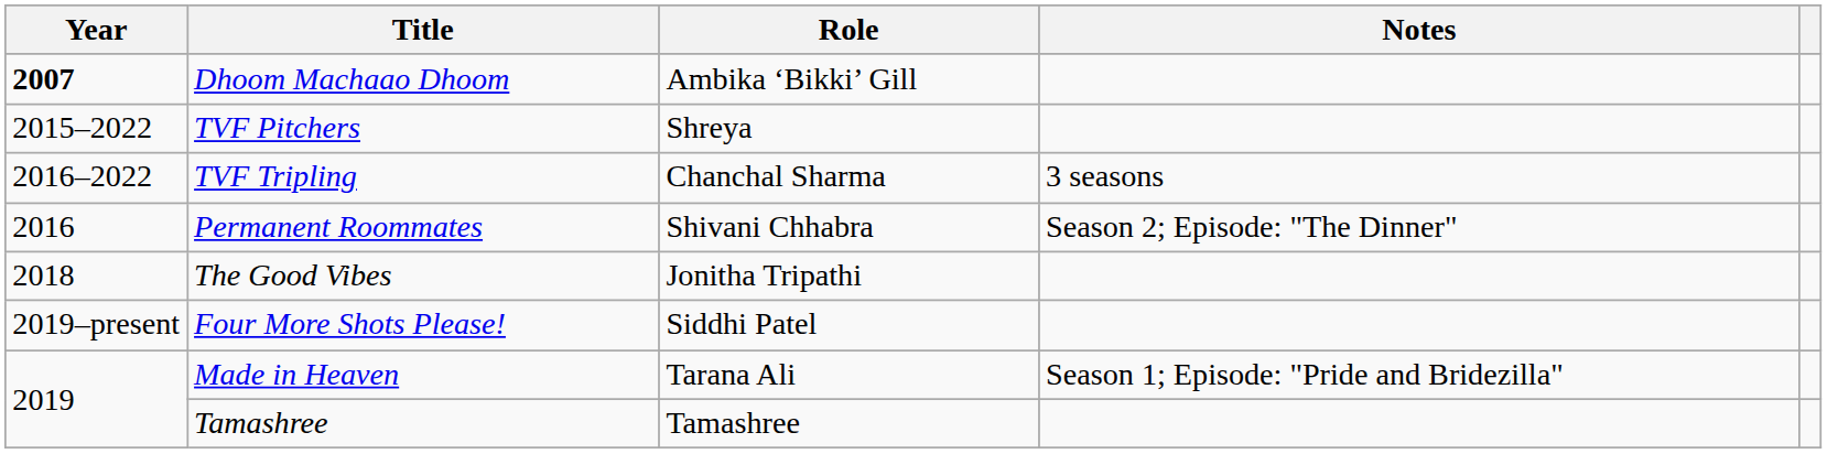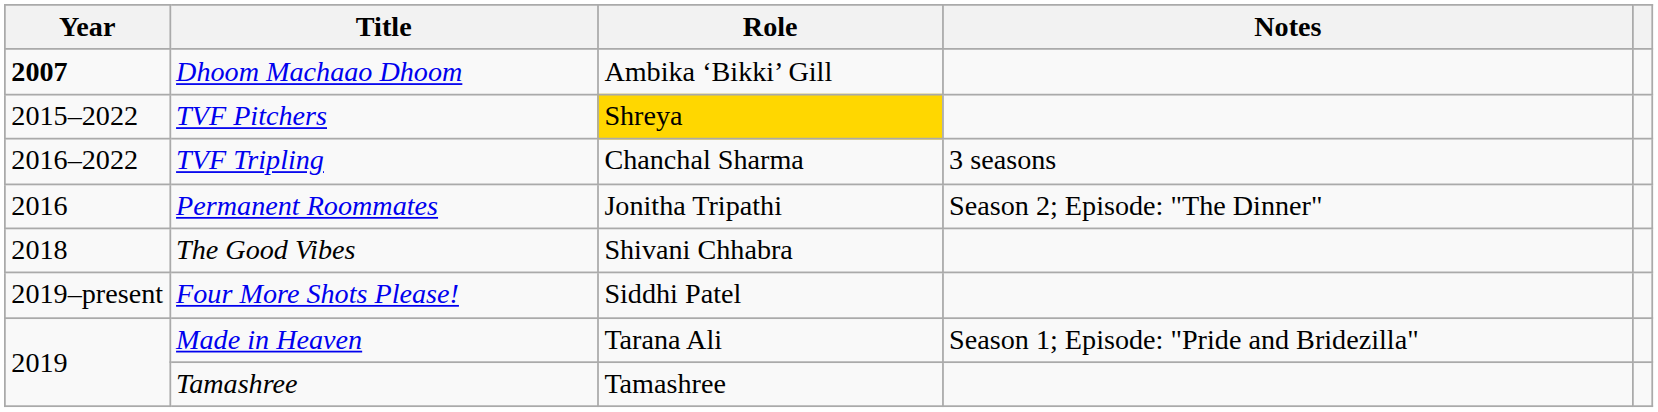TVF Pitchers | Role: no background -> gold background
Permanent Roommates | Role: Shivani Chhabra -> Jonitha Tripathi
The Good Vibes | Role: Jonitha Tripathi -> Shivani Chhabra
